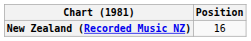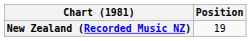New Zealand (Recorded Music NZ) | Position: 16 -> 19
